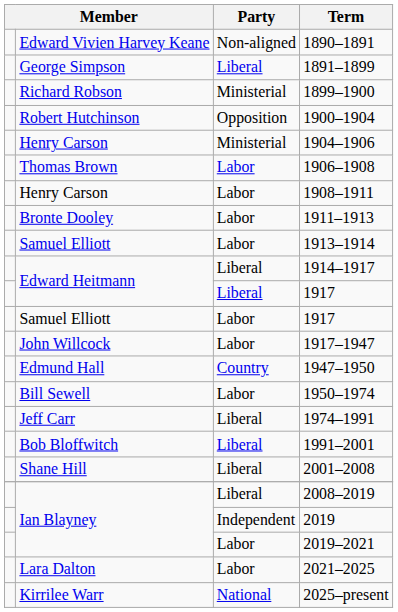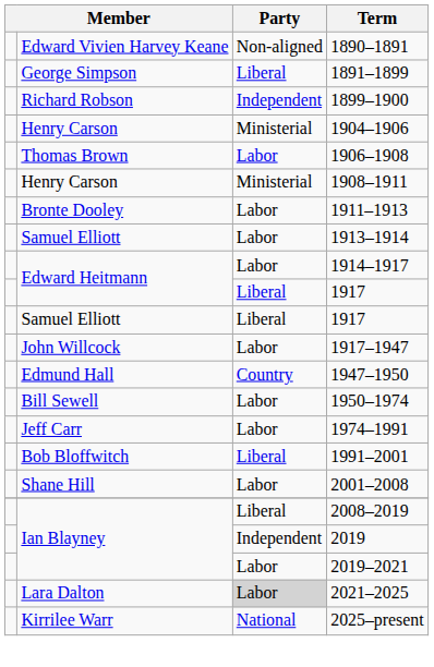1899–1900 | Party: Ministerial -> Independent
- row: Robert Hutchinson | Opposition | 1900–1904
1908–1911 | Party: Labor -> Ministerial
1914–1917 | Party: Liberal -> Labor
Samuel Elliott / 1917 | Party: Labor -> Liberal
1974–1991 | Party: Liberal -> Labor
2001–2008 | Party: Liberal -> Labor
2021–2025 | Party: no background -> lightgrey background
